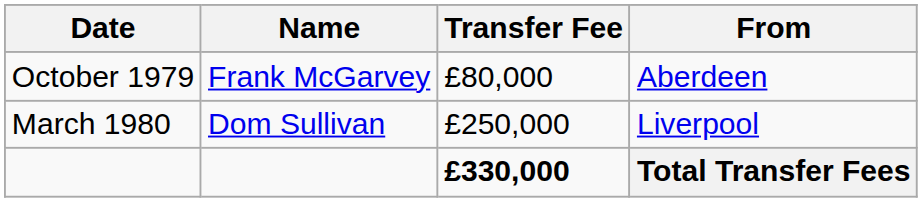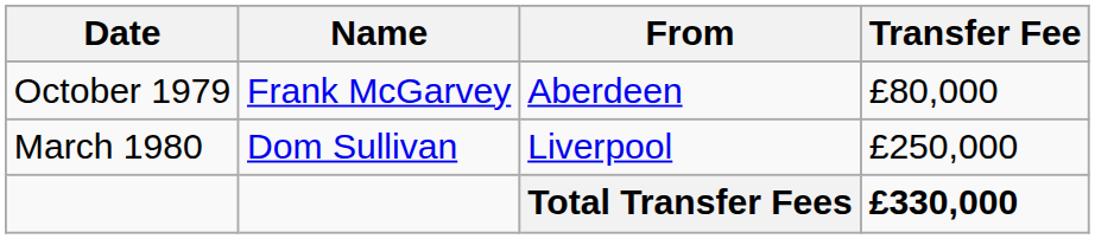columns swapped: From <-> Transfer Fee
